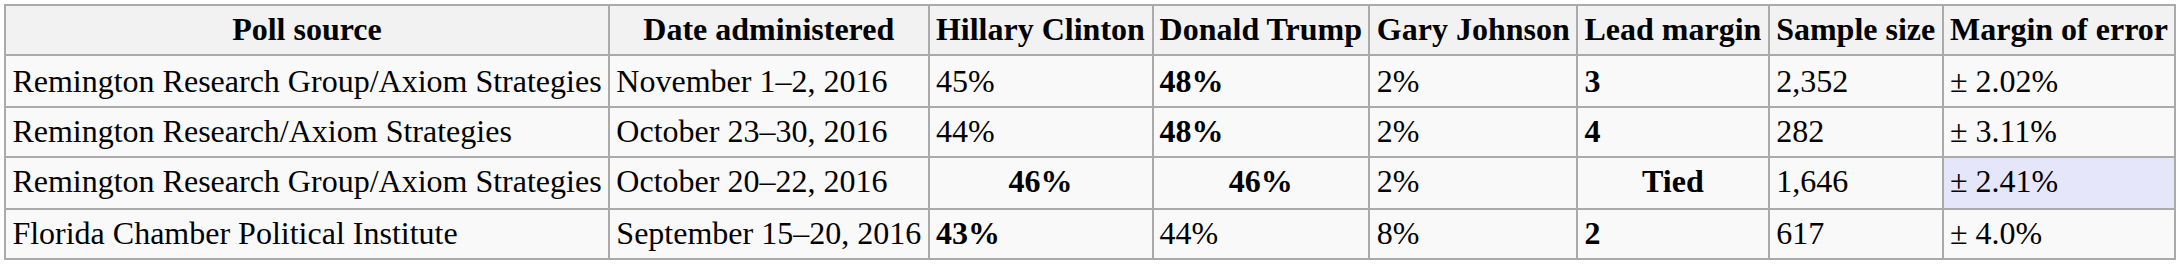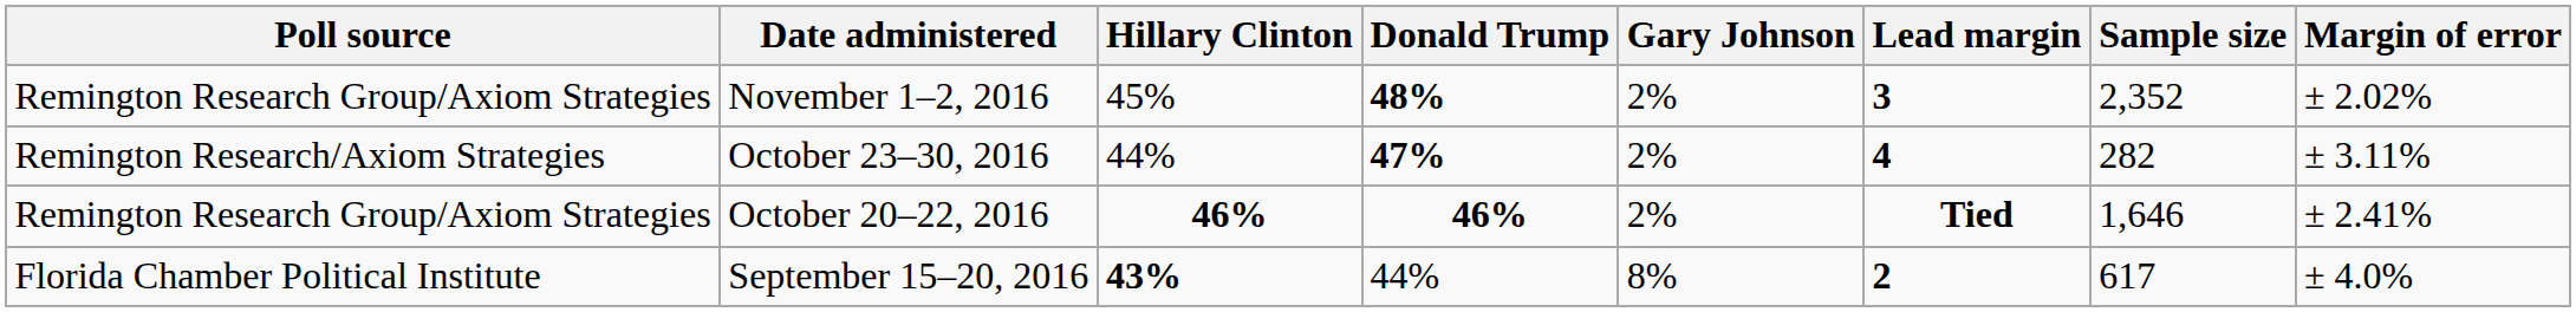October 23–30, 2016 | Donald Trump: 48% -> 47%
October 20–22, 2016 | Margin of error: lavender background -> no background
